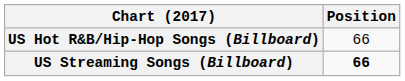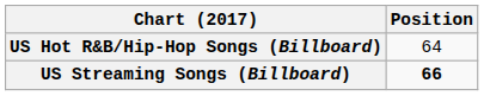US Hot R&B/Hip-Hop Songs (Billboard) | Position: 66 -> 64
